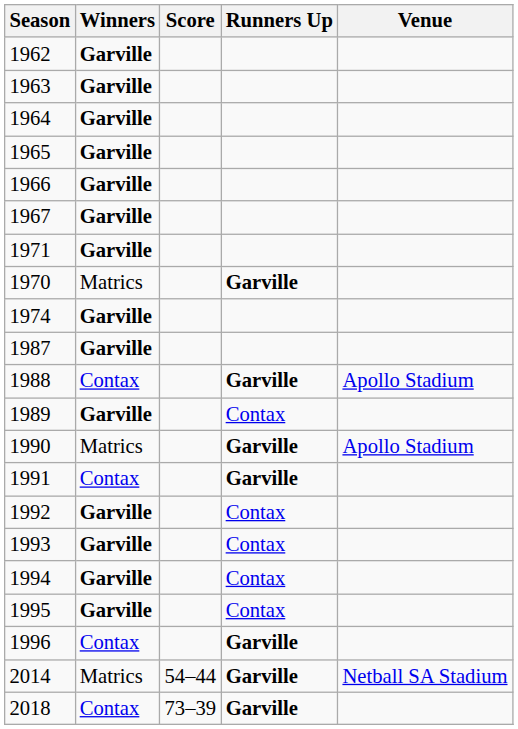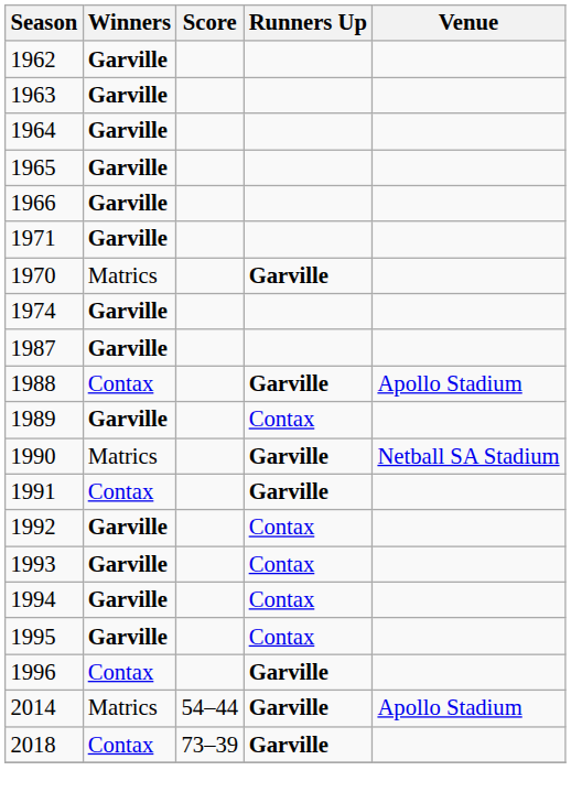- row: 1967 | Garville
1990 | Venue: Apollo Stadium -> Netball SA Stadium
2014 | Venue: Netball SA Stadium -> Apollo Stadium
